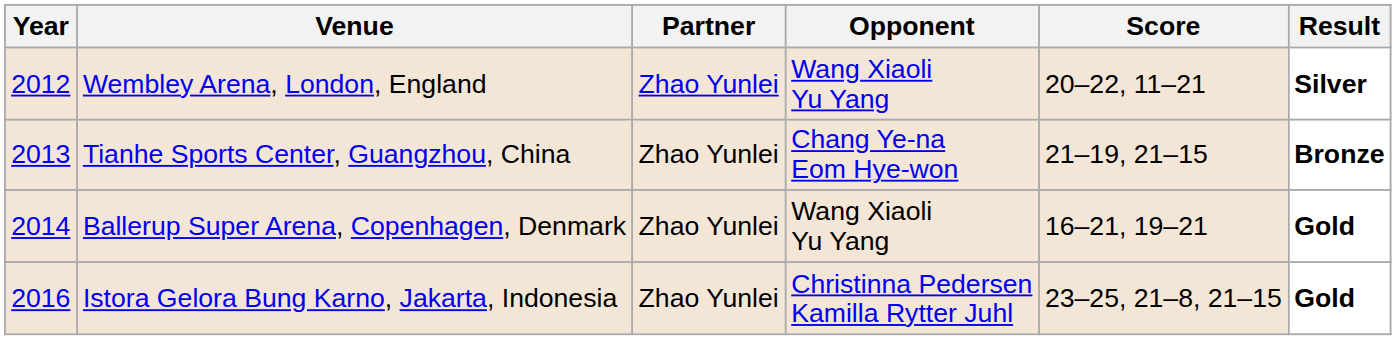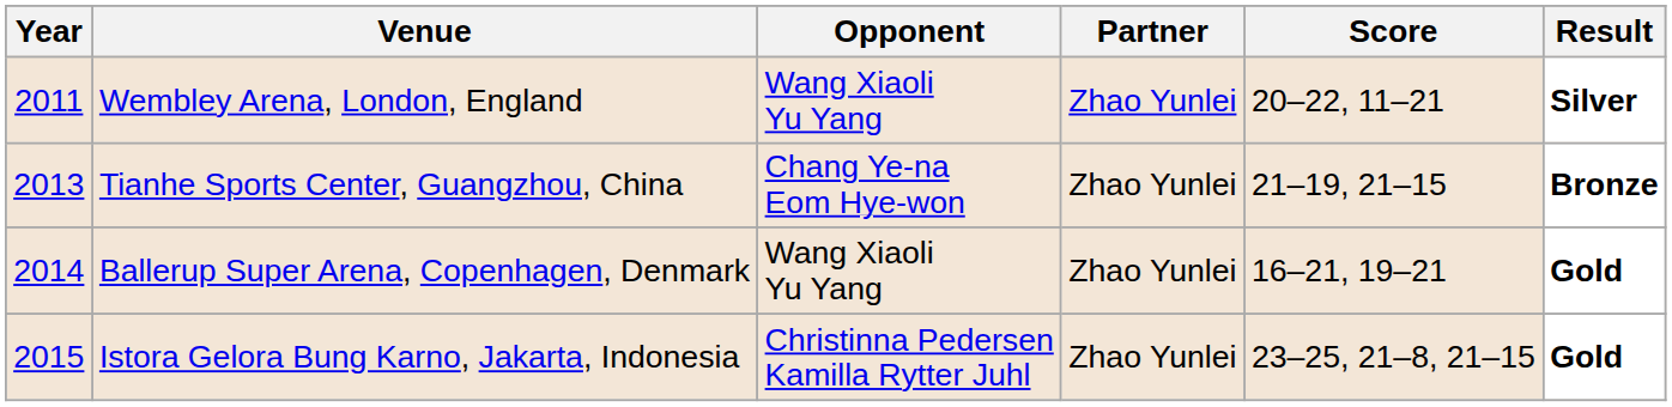columns swapped: Partner <-> Opponent
Wembley Arena, London, England | Year: 2012 -> 2011
Istora Gelora Bung Karno, Jakarta, Indonesia | Year: 2016 -> 2015
